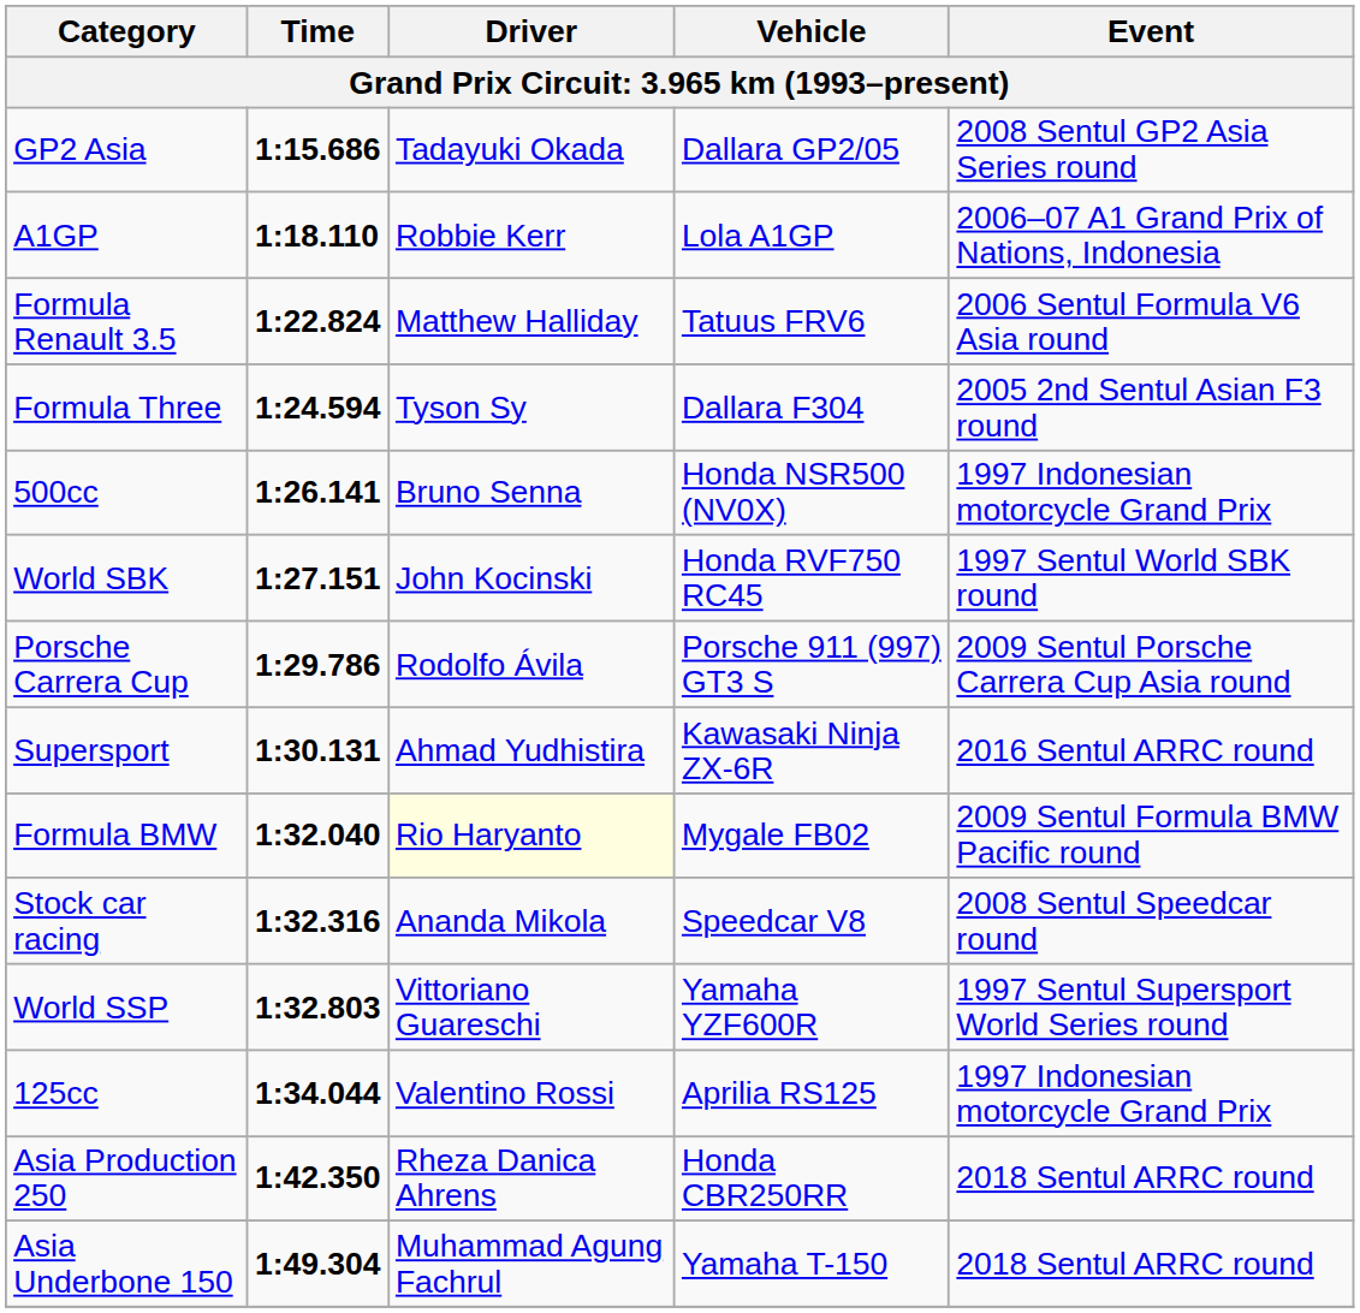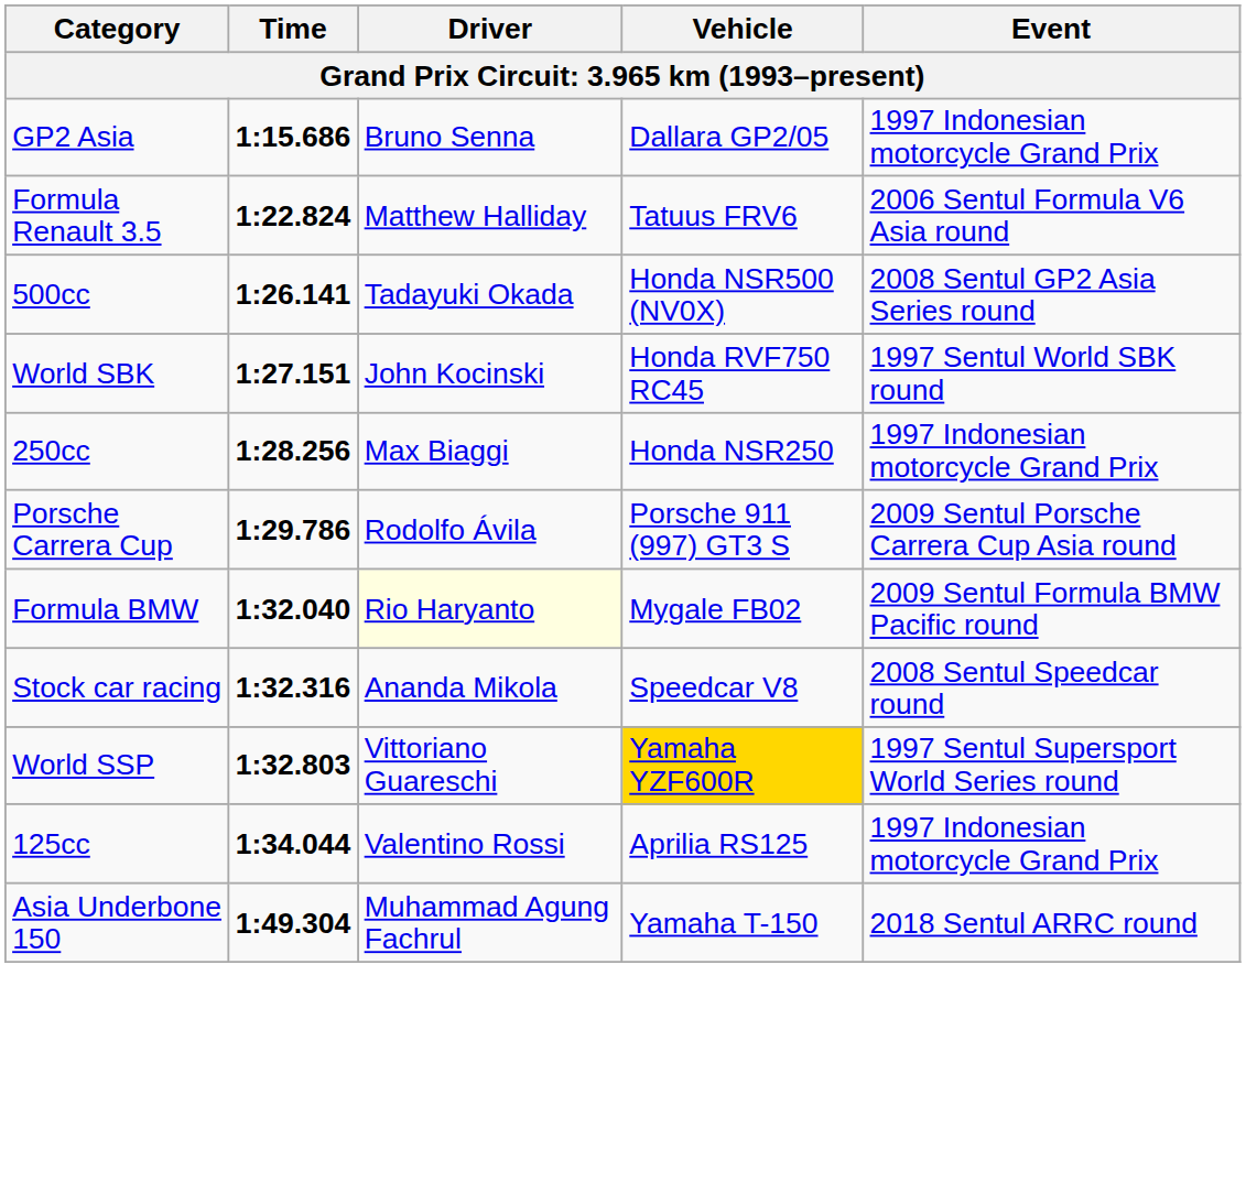GP2 Asia | Driver: Tadayuki Okada -> Bruno Senna
GP2 Asia | Event: 2008 Sentul GP2 Asia Series round -> 1997 Indonesian motorcycle Grand Prix
- row: A1GP | 1:18.110 | Robbie Kerr | Lola A1GP | 2006–07 A1 Grand Prix of Nations, Indonesia
- row: Formula Three | 1:24.594 | Tyson Sy | Dallara F304 | 2005 2nd Sentul Asian F3 round
500cc | Driver: Bruno Senna -> Tadayuki Okada
500cc | Event: 1997 Indonesian motorcycle Grand Prix -> 2008 Sentul GP2 Asia Series round
+ row: 250cc | 1:28.256 | Max Biaggi | Honda NSR250 | 1997 Indonesian motorcycle Grand Prix
- row: Supersport | 1:30.131 | Ahmad Yudhistira | Kawasaki Ninja ZX-6R | 2016 Sentul ARRC round
World SSP | Vehicle: no background -> gold background
- row: Asia Production 250 | 1:42.350 | Rheza Danica Ahrens | Honda CBR250RR | 2018 Sentul ARRC round
